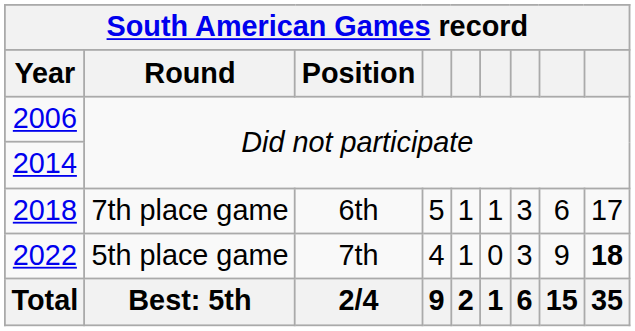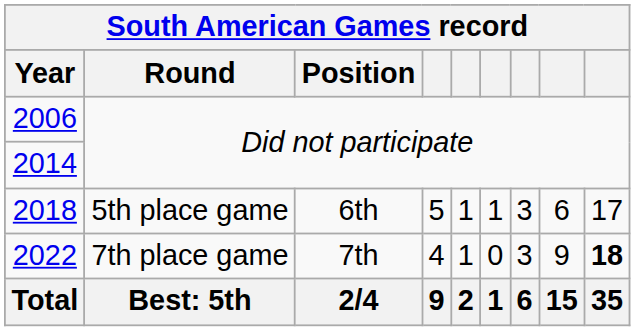2018 | Round: 7th place game -> 5th place game
2022 | Round: 5th place game -> 7th place game
